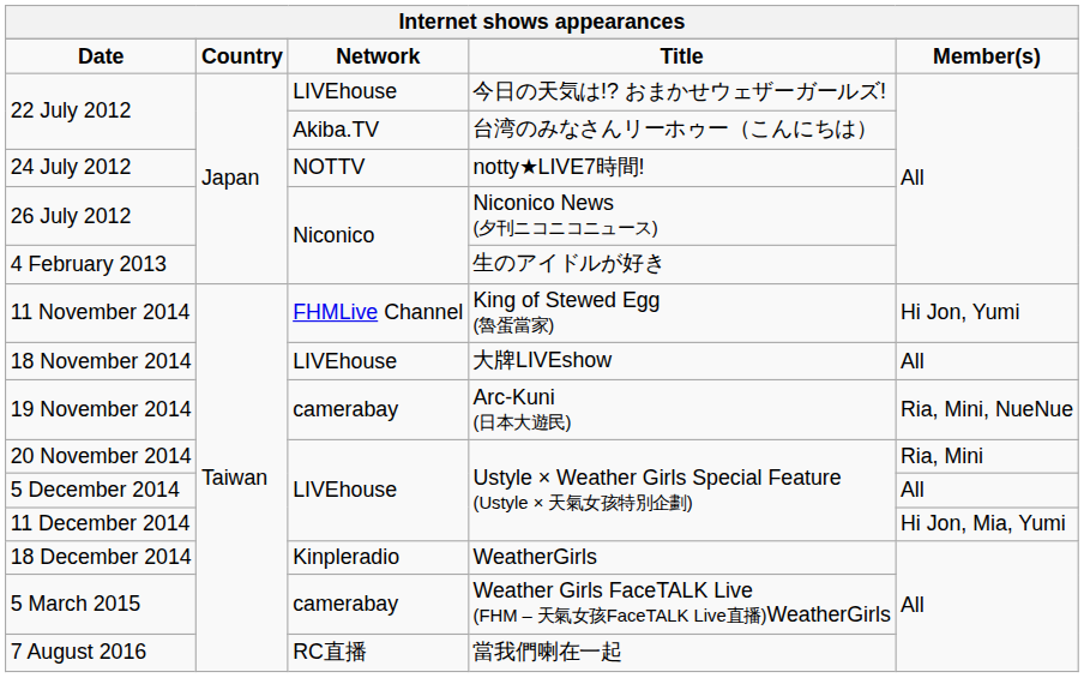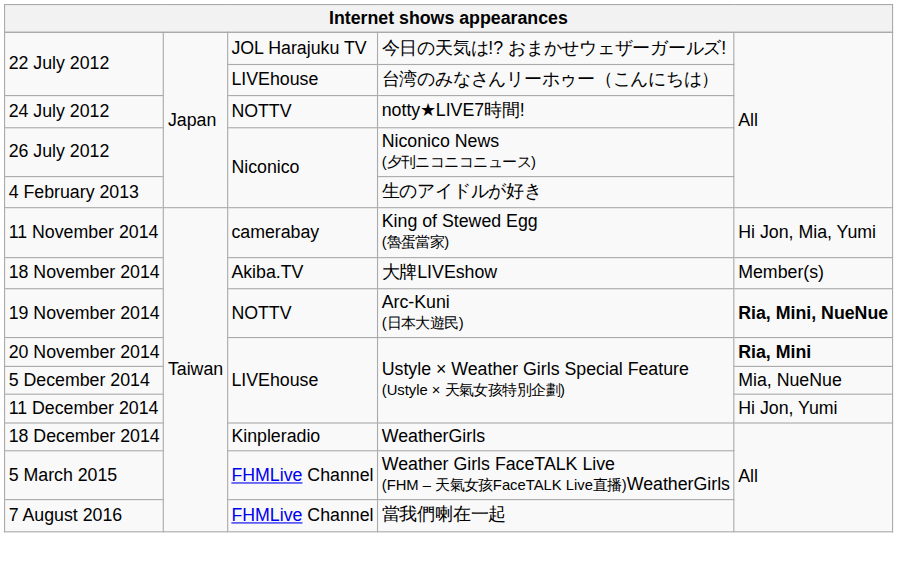- row: Date | Country | Network | Title | Member(s)
22 July 2012 / 今日の天気は!? おまかせウェザーガールズ! | column 3: LIVEhouse -> JOL Harajuku TV
22 July 2012 / 台湾のみなさんリーホゥー（こんにちは） | column 3: Akiba.TV -> LIVEhouse
11 November 2014 | column 3: FHMLive Channel -> camerabay
11 November 2014 | column 5: Hi Jon, Yumi -> Hi Jon, Mia, Yumi
18 November 2014 | column 3: LIVEhouse -> Akiba.TV
18 November 2014 | column 5: All -> Member(s)
19 November 2014 | column 3: camerabay -> NOTTV
19 November 2014 | column 5: normal -> bold
20 November 2014 | column 5: normal -> bold
5 December 2014 | column 5: All -> Mia, NueNue
11 December 2014 | column 5: Hi Jon, Mia, Yumi -> Hi Jon, Yumi
5 March 2015 | column 3: camerabay -> FHMLive Channel
7 August 2016 | column 3: RC直播 -> FHMLive Channel
